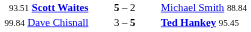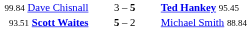rows swapped: 99.84 Dave Chisnall <-> 93.51 Scott Waites
